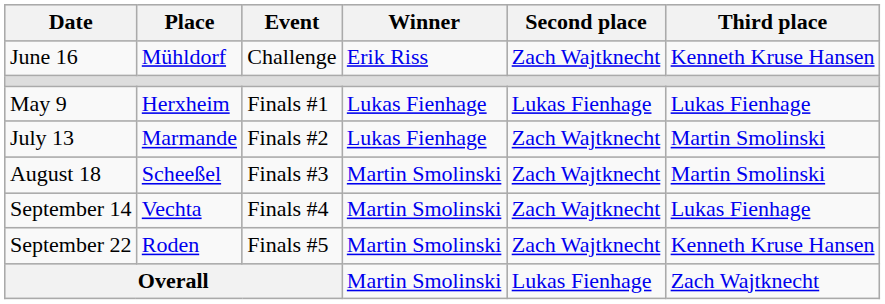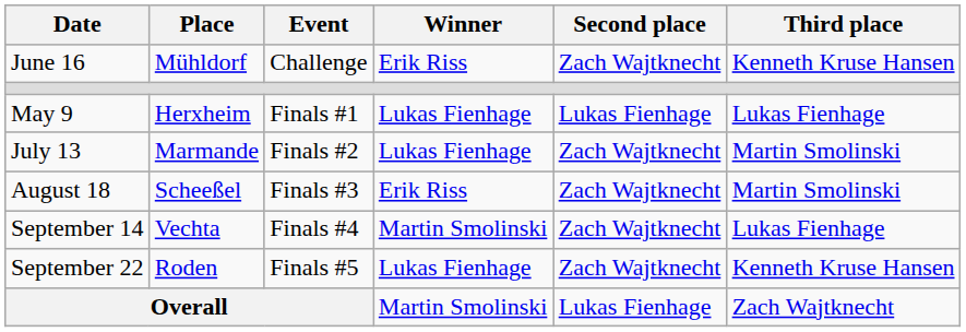August 18 | Winner: Martin Smolinski -> Erik Riss
September 22 | Winner: Martin Smolinski -> Lukas Fienhage
